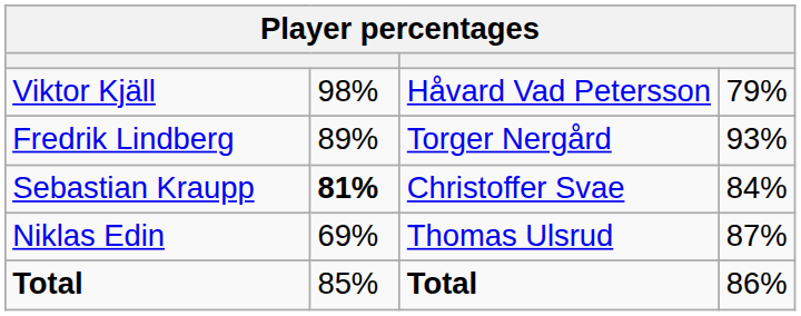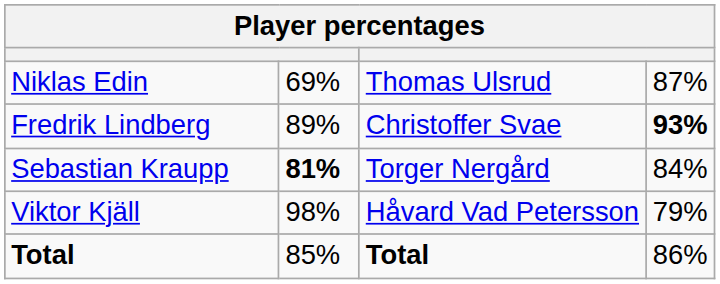rows swapped: Viktor Kjäll <-> Niklas Edin
Fredrik Lindberg | column 3: Torger Nergård -> Christoffer Svae
Fredrik Lindberg | column 4: normal -> bold
Sebastian Kraupp | column 3: Christoffer Svae -> Torger Nergård
